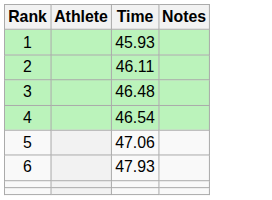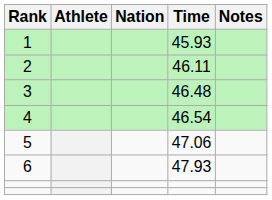+ column: Nation
